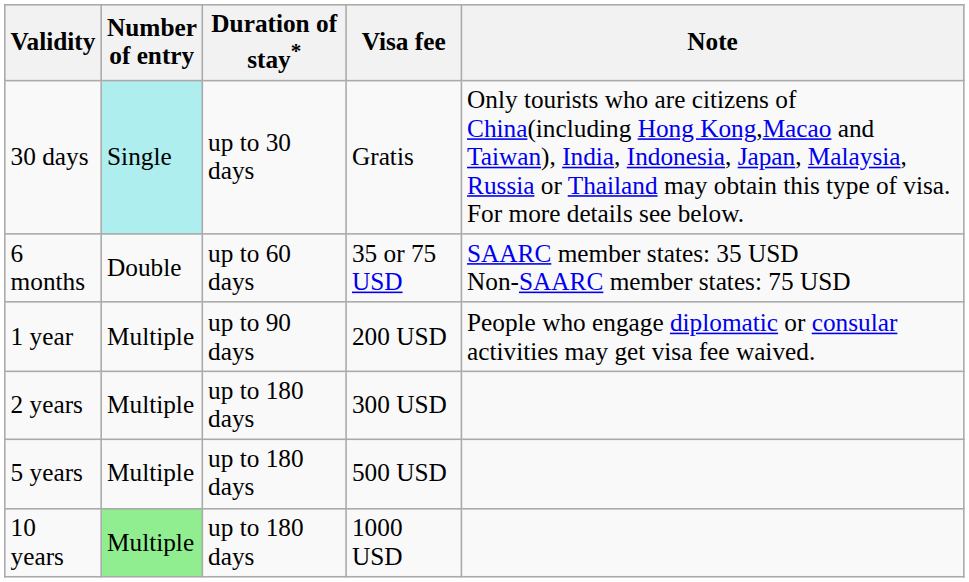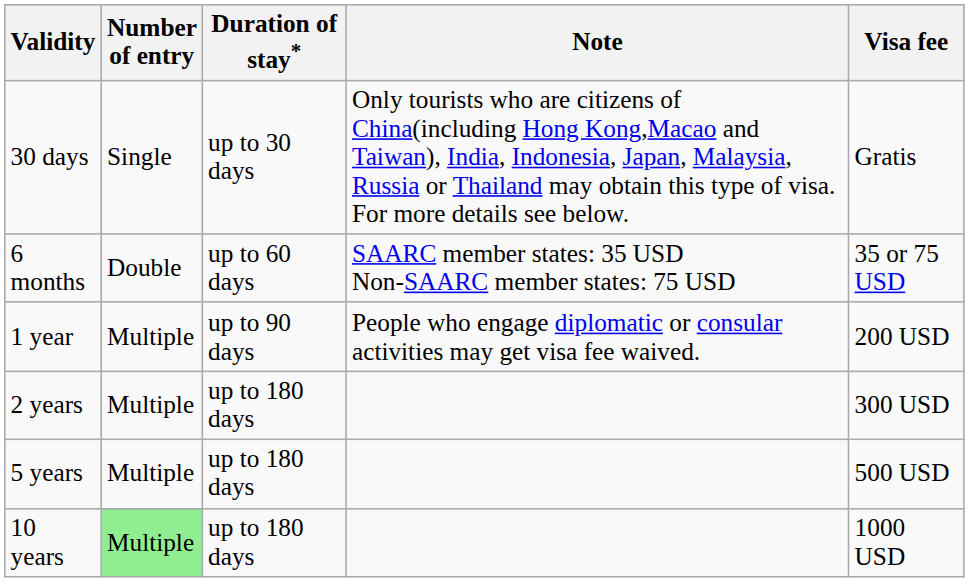columns swapped: Visa fee <-> Note
30 days | Number of entry: paleturquoise background -> no background
